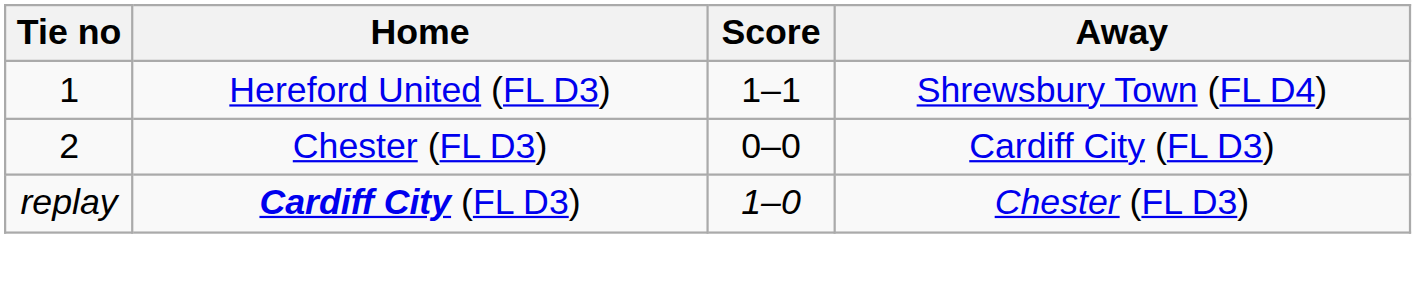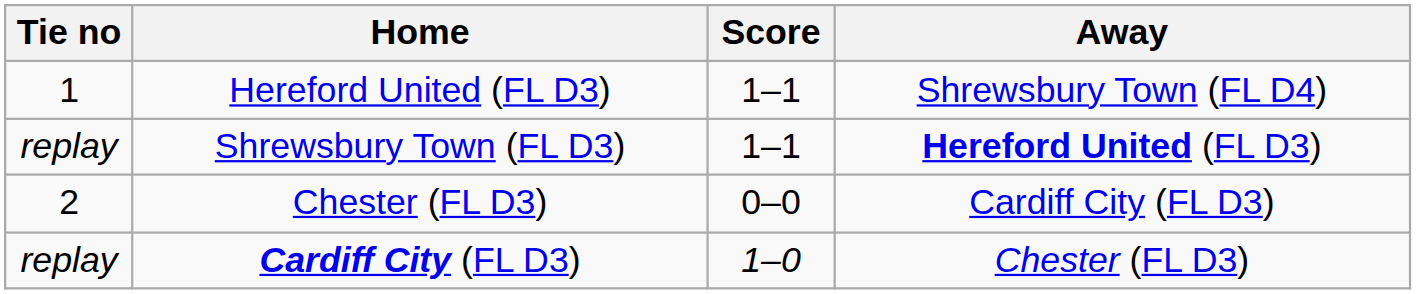+ row: replay | Shrewsbury Town (FL D3) | 1–1 | Hereford United (FL D3)
